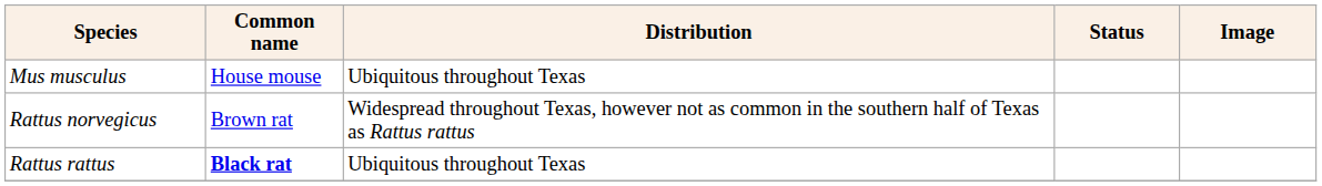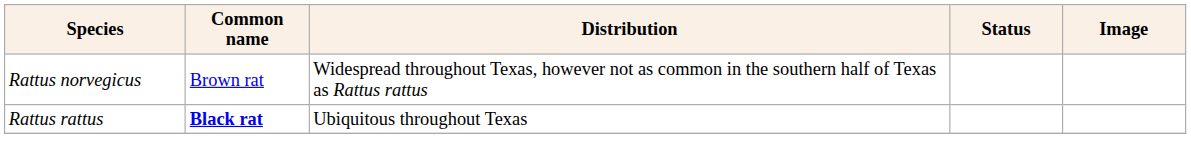- row: Mus musculus | House mouse | Ubiquitous throughout Texas
